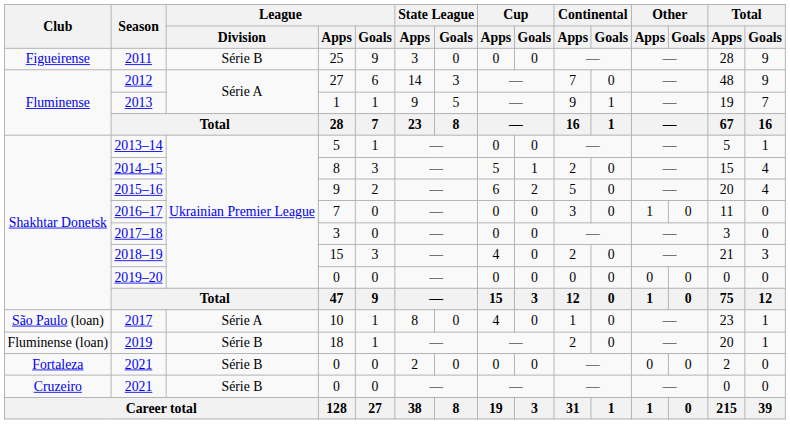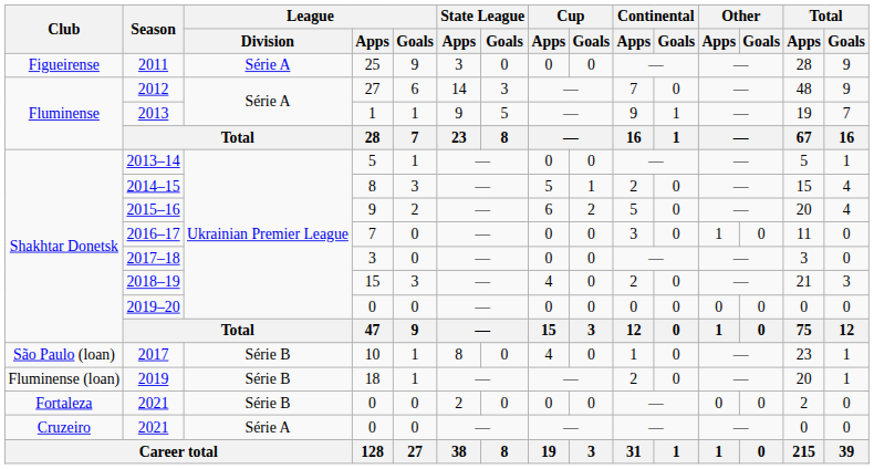2011 | League / Division: Série B -> Série A
2017 | League / Division: Série A -> Série B
Cruzeiro / 2021 | League / Division: Série B -> Série A
